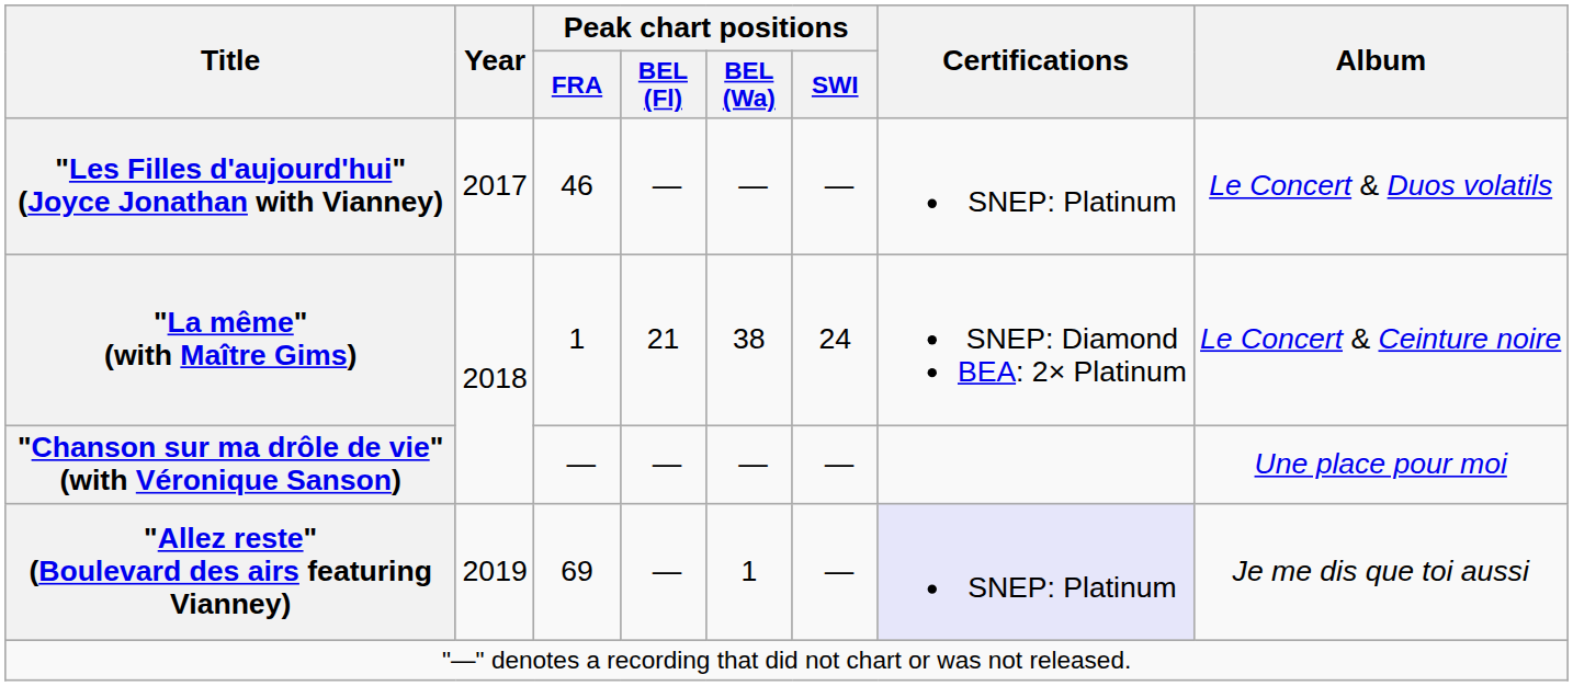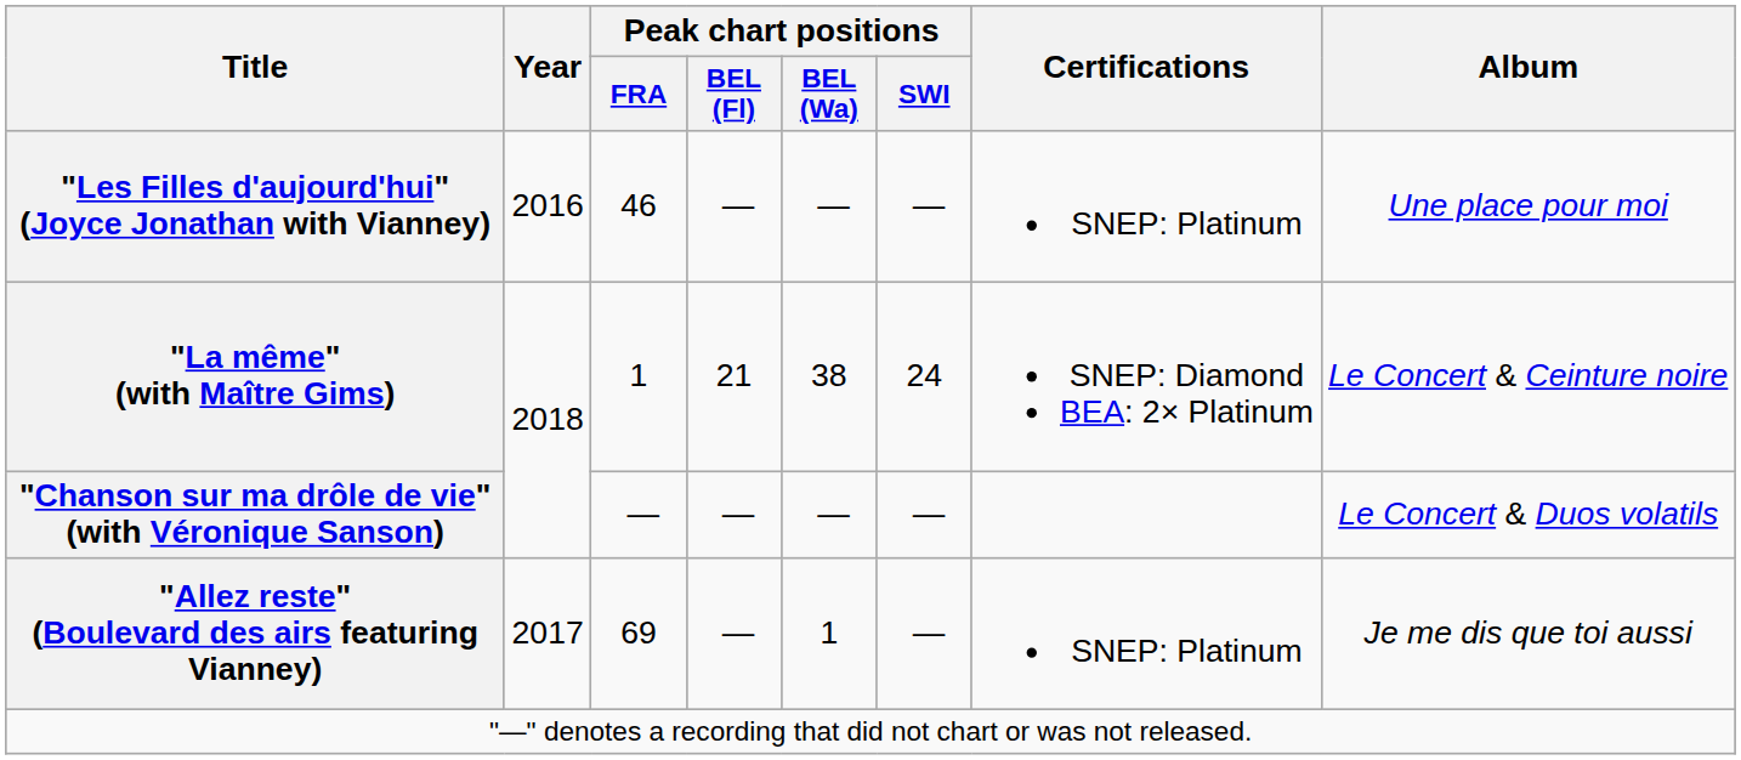"Les Filles d'aujourd'hui" (Joyce Jonathan with Vianney) | Year: 2017 -> 2016
"Les Filles d'aujourd'hui" (Joyce Jonathan with Vianney) | Album: Le Concert & Duos volatils -> Une place pour moi
"Chanson sur ma drôle de vie" (with Véronique Sanson) | Album: Une place pour moi -> Le Concert & Duos volatils
"Allez reste" (Boulevard des airs featuring Vianney) | Year: 2019 -> 2017
"Allez reste" (Boulevard des airs featuring Vianney) | Certifications: lavender background -> no background
